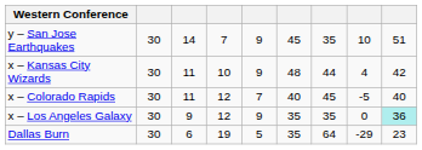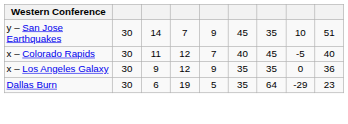- row: x – Kansas City Wizards | 30 | 11 | 10 | 9 | 48 | 44 | 4 | 42
x – Los Angeles Galaxy | column 9: paleturquoise background -> no background
